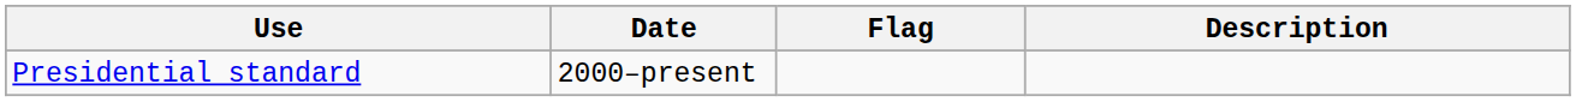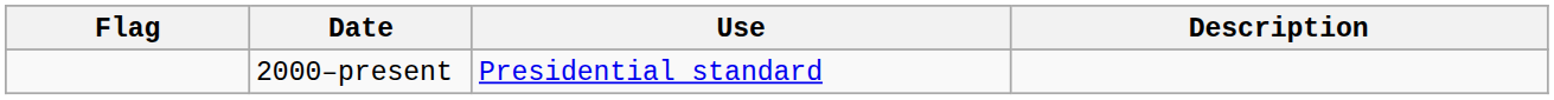columns swapped: Flag <-> Use
